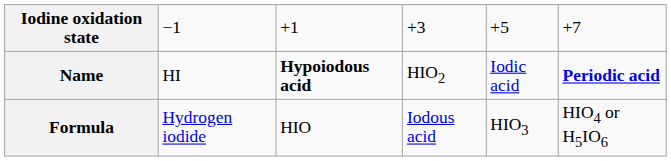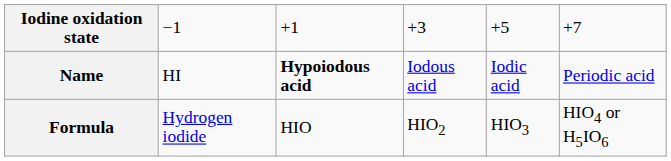Name | column 4: HIO2 -> Iodous acid
Name | column 6: bold -> normal
Formula | column 4: Iodous acid -> HIO2
